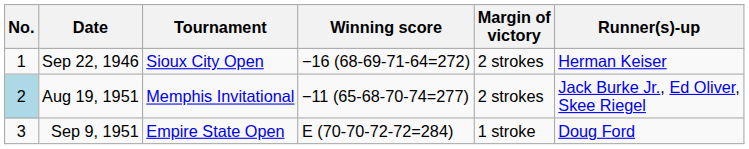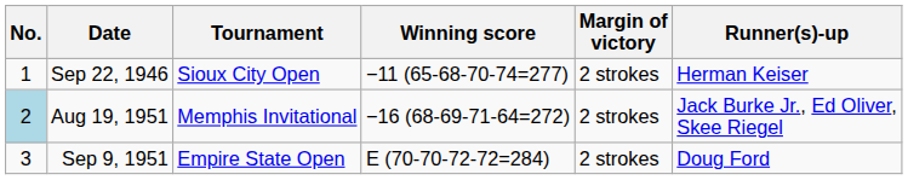Sep 22, 1946 | Winning score: −16 (68-69-71-64=272) -> −11 (65-68-70-74=277)
Aug 19, 1951 | Winning score: −11 (65-68-70-74=277) -> −16 (68-69-71-64=272)
Sep 9, 1951 | Margin of victory: 1 stroke -> 2 strokes
